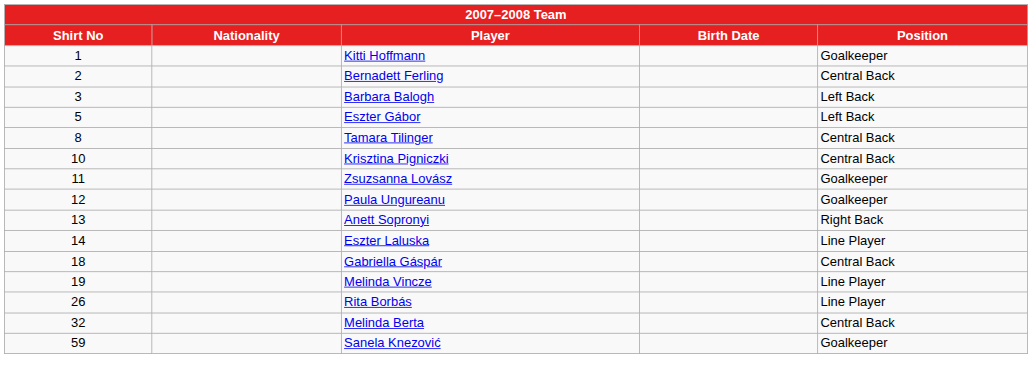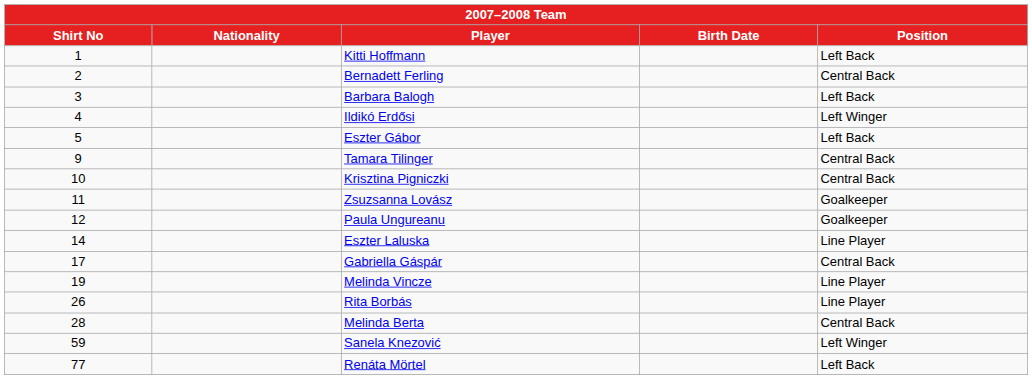Kitti Hoffmann | Position: Goalkeeper -> Left Back
+ row: 4 | Ildikó Erdősi | Left Winger
Tamara Tilinger | Shirt No: 8 -> 9
- row: 13 | Anett Sopronyi | Right Back
Gabriella Gáspár | Shirt No: 18 -> 17
Melinda Berta | Shirt No: 32 -> 28
Sanela Knezović | Position: Goalkeeper -> Left Winger
+ row: 77 | Renáta Mörtel | Left Back
